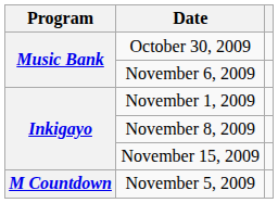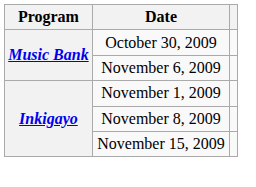- row: M Countdown | November 5, 2009
